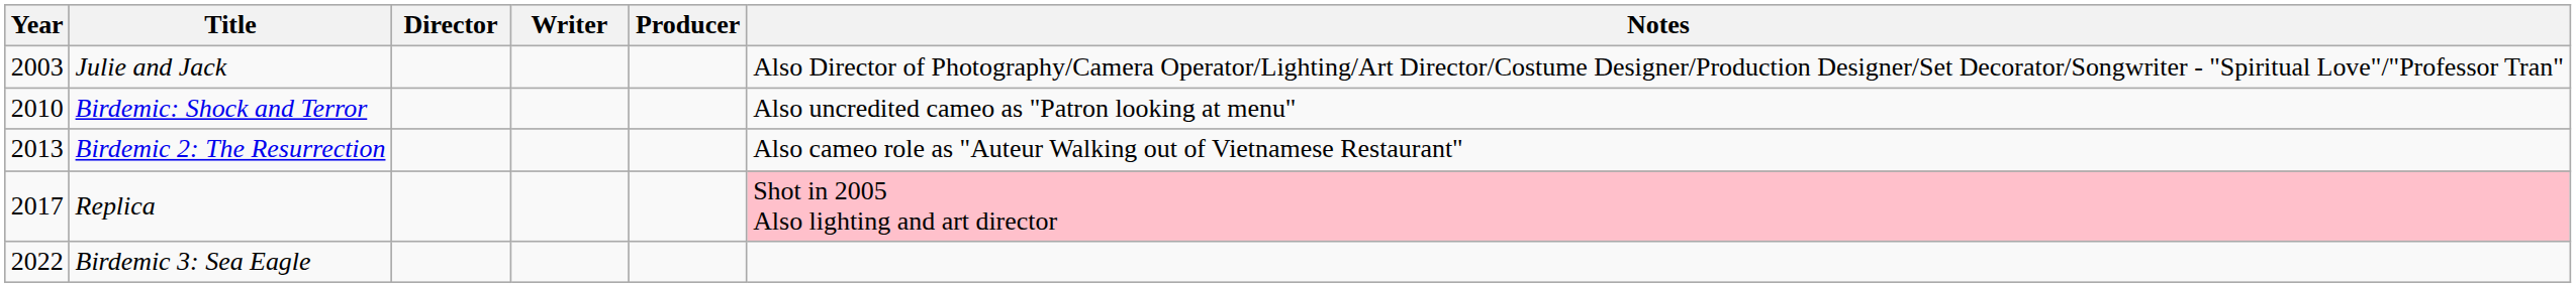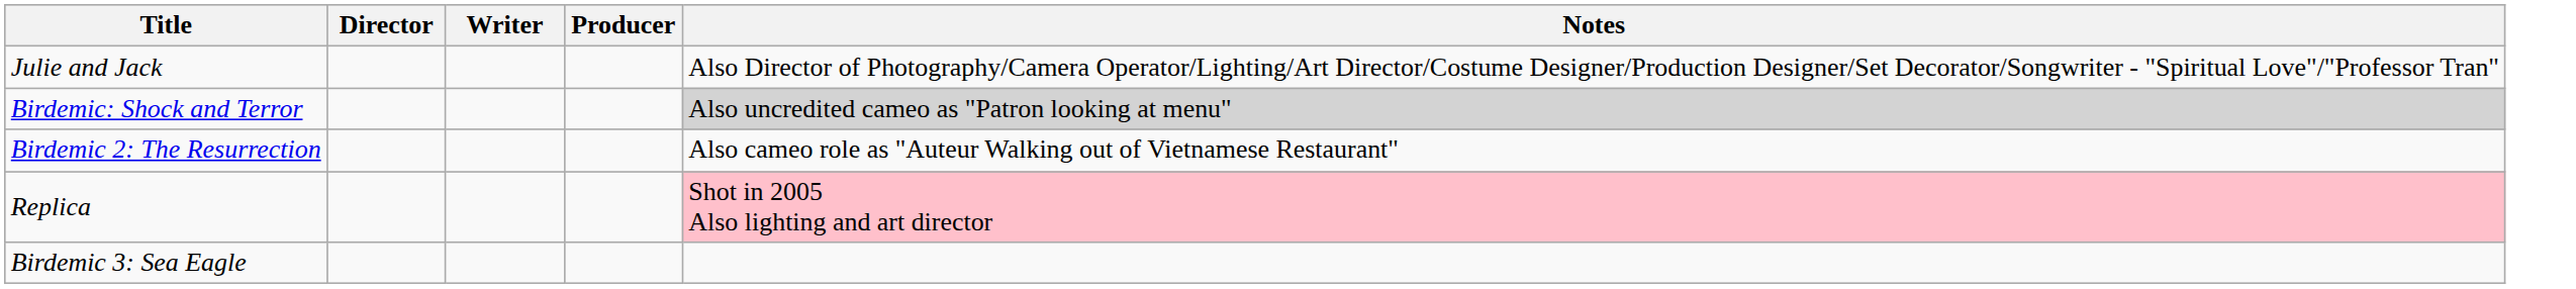- column: Year | 2003 | 2010 | 2013 | 2017 | 2022
Birdemic: Shock and Terror | Notes: no background -> lightgrey background
